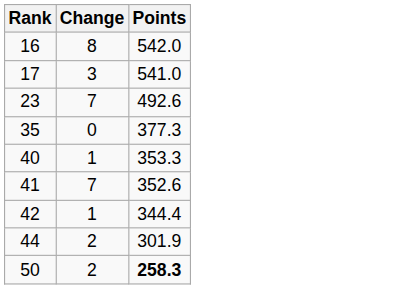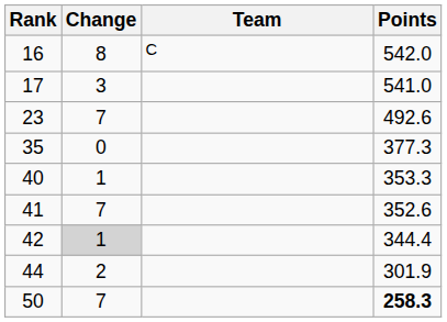+ column: Team | C
42 | Change: no background -> lightgrey background
50 | Change: 2 -> 7
